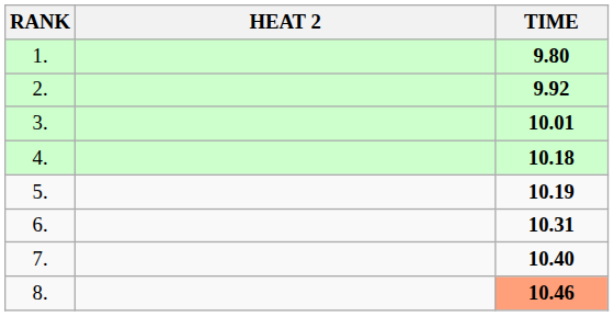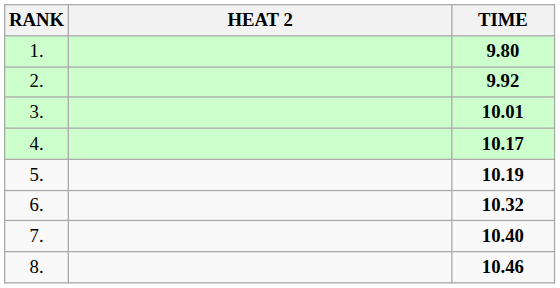4. | TIME: 10.18 -> 10.17
6. | TIME: 10.31 -> 10.32
8. | TIME: lightsalmon background -> no background
